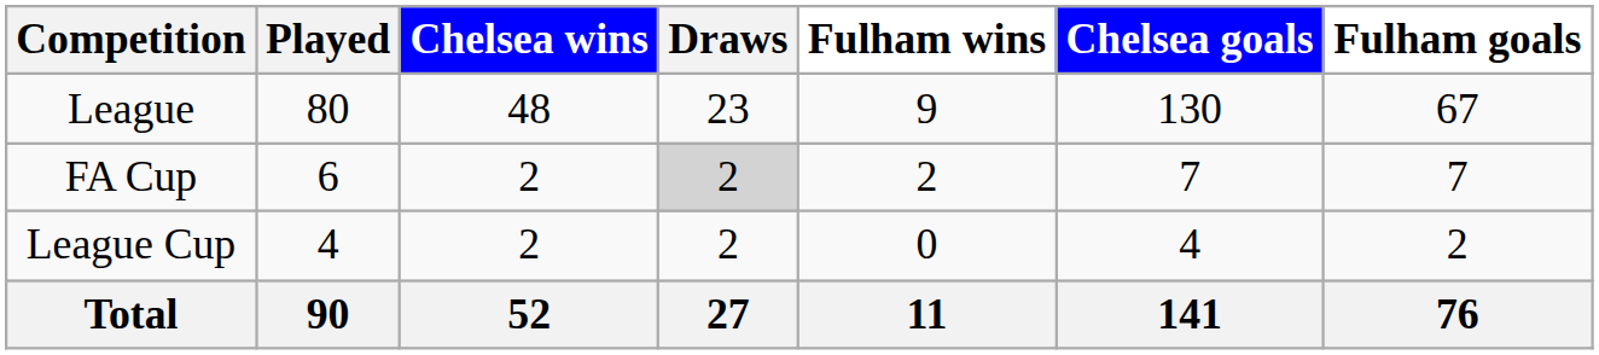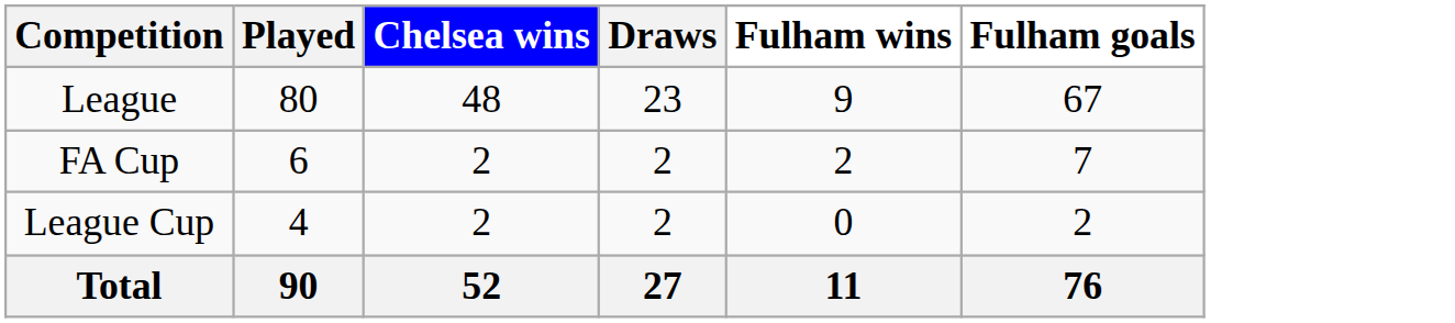- column: Chelsea goals | 130 | 7 | 4 | 141
FA Cup | Draws: lightgrey background -> no background
